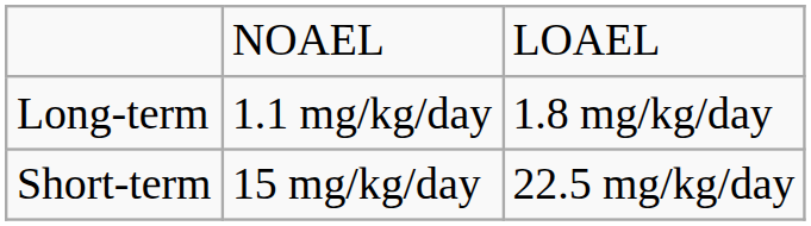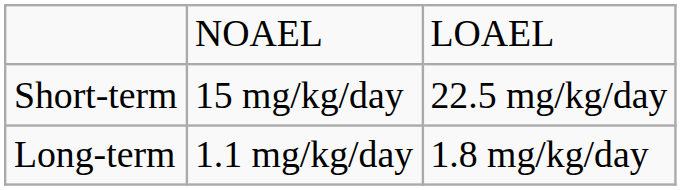rows swapped: Short-term <-> Long-term
